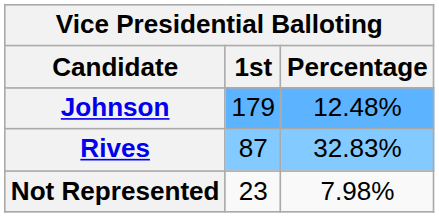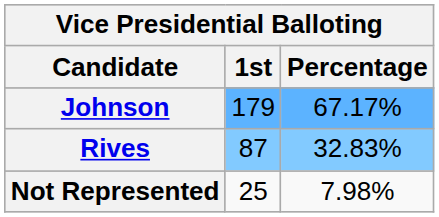Johnson | Percentage: 12.48% -> 67.17%
Not Represented | 1st: 23 -> 25
